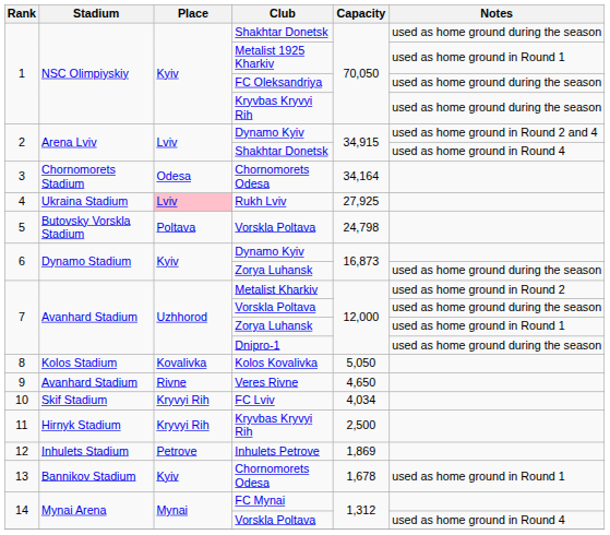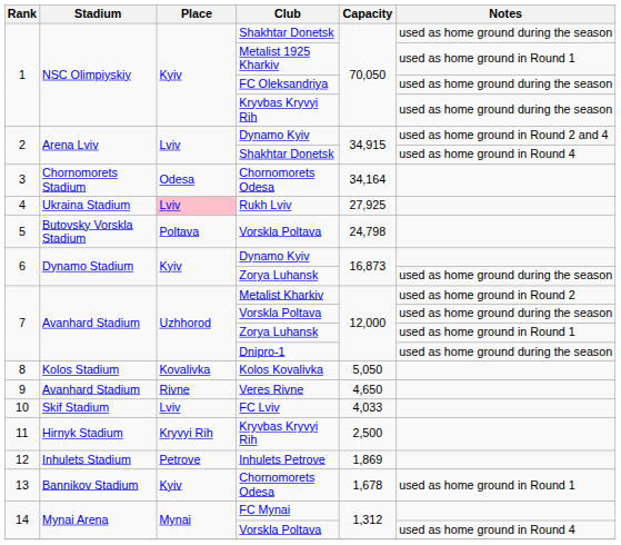FC Lviv | Place: Kryvyi Rih -> Lviv
FC Lviv | Capacity: 4,034 -> 4,033
